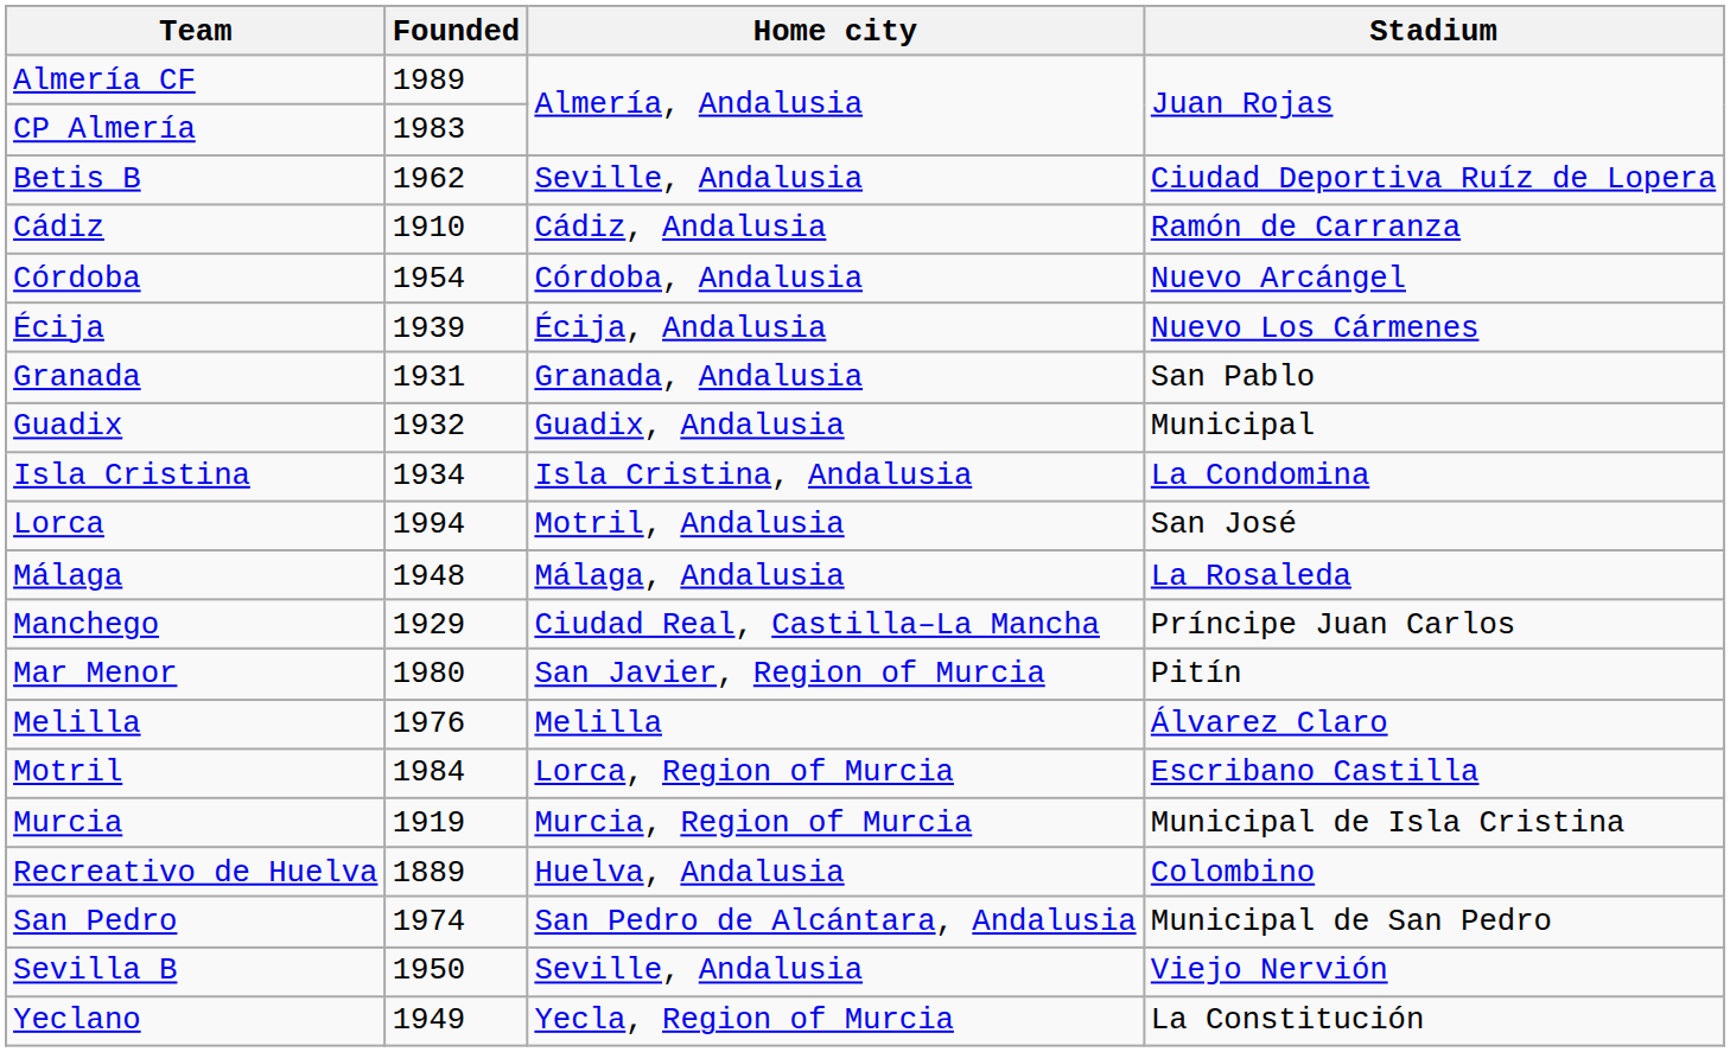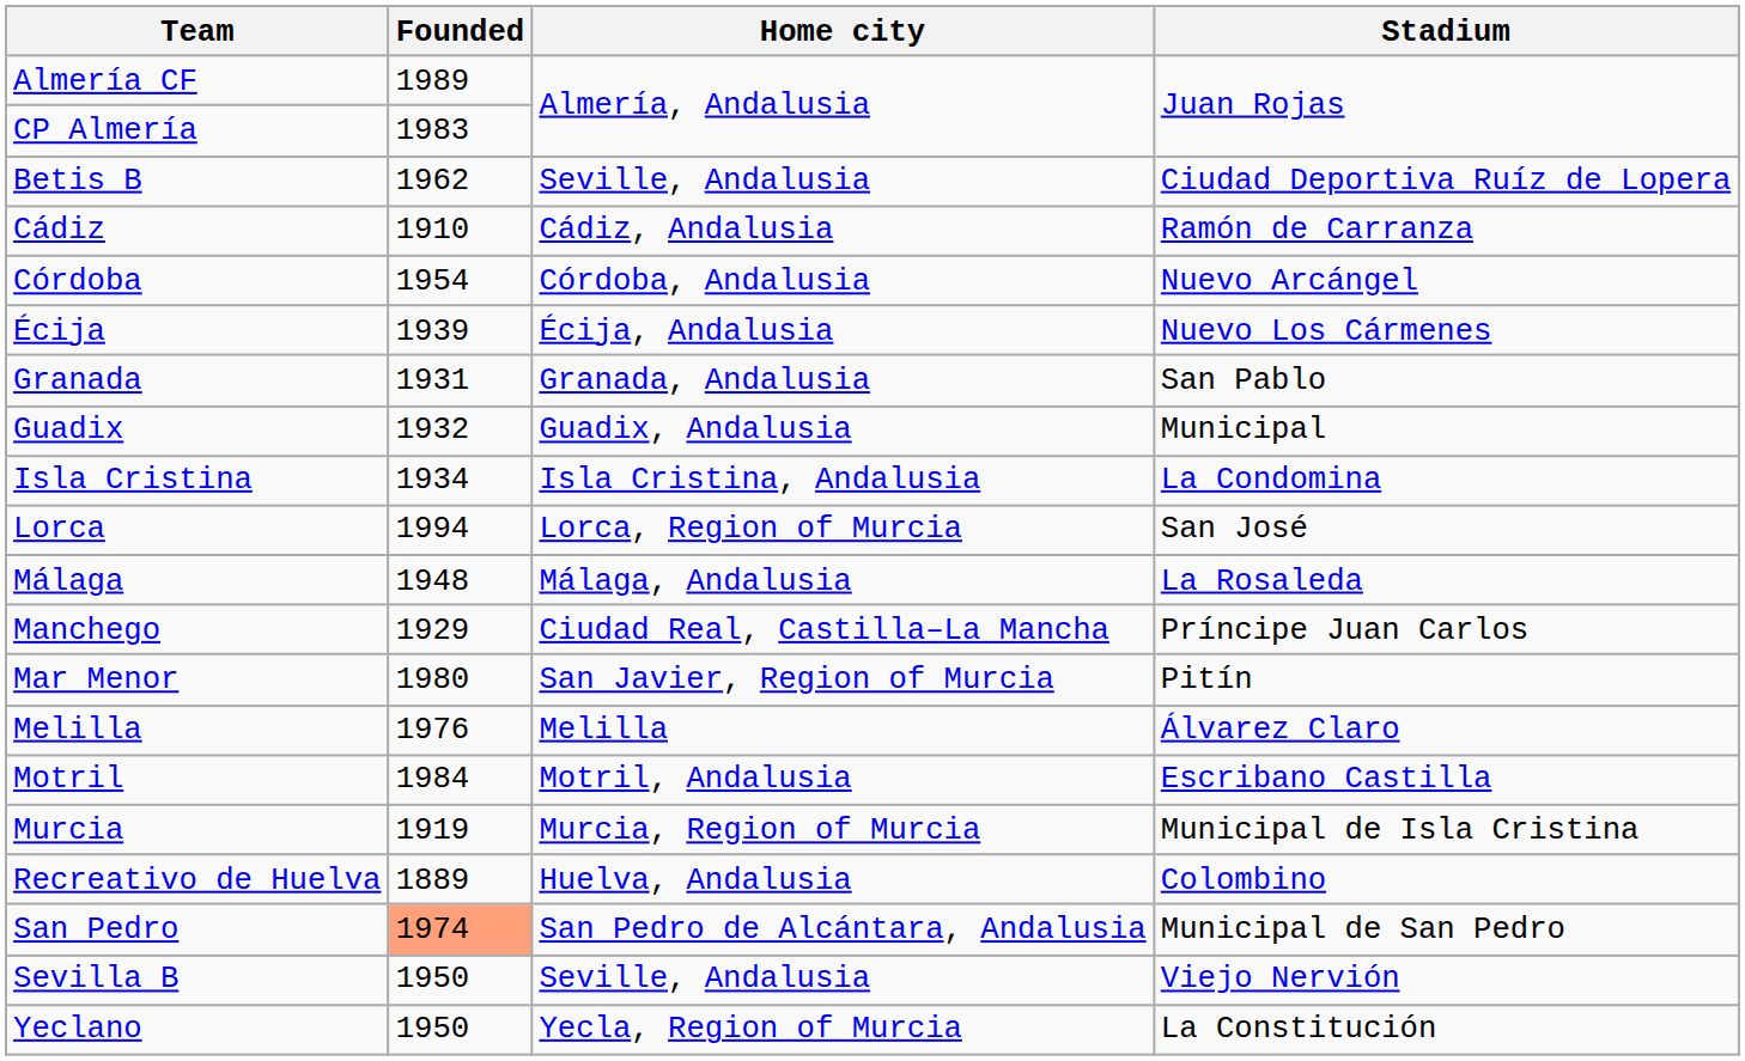Lorca | Home city: Motril, Andalusia -> Lorca, Region of Murcia
Motril | Home city: Lorca, Region of Murcia -> Motril, Andalusia
San Pedro | Founded: no background -> lightsalmon background
Yeclano | Founded: 1949 -> 1950
